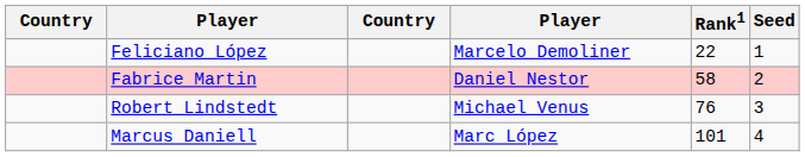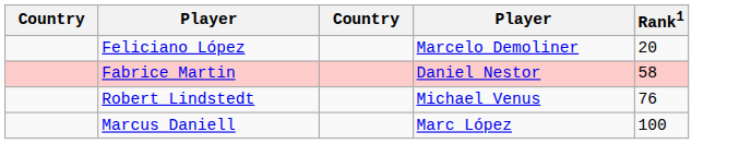- column: Seed | 1 | 2 | 3 | 4
Feliciano López | Rank1: 22 -> 20
Marcus Daniell | Rank1: 101 -> 100
